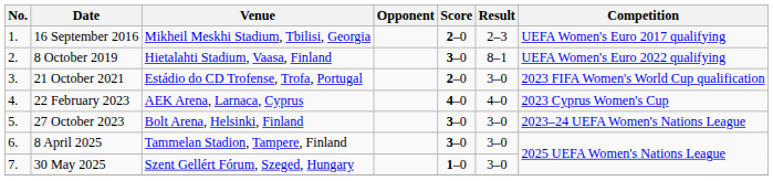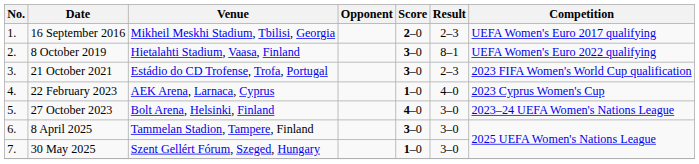21 October 2021 | Score: 2–0 -> 3–0
21 October 2021 | Result: 3–0 -> 2–3
22 February 2023 | Score: 4–0 -> 1–0
27 October 2023 | Score: 3–0 -> 4–0
